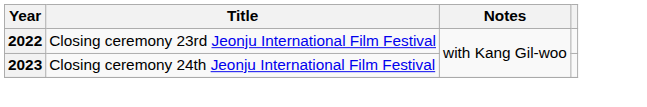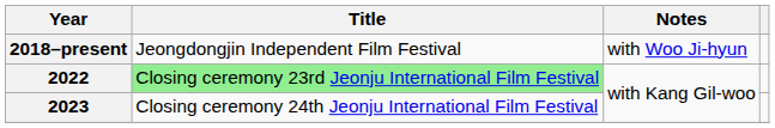+ row: 2018–present | Jeongdongjin Independent Film Festival | with Woo Ji-hyun
2022 | Title: no background -> lightgreen background
